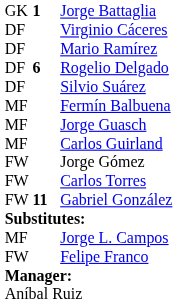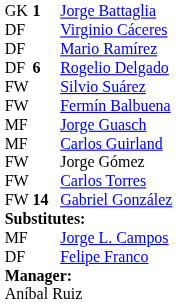Silvio Suárez | column 1: DF -> FW
Fermín Balbuena | column 1: MF -> FW
Gabriel González | column 2: 11 -> 14
Felipe Franco | column 1: FW -> DF
